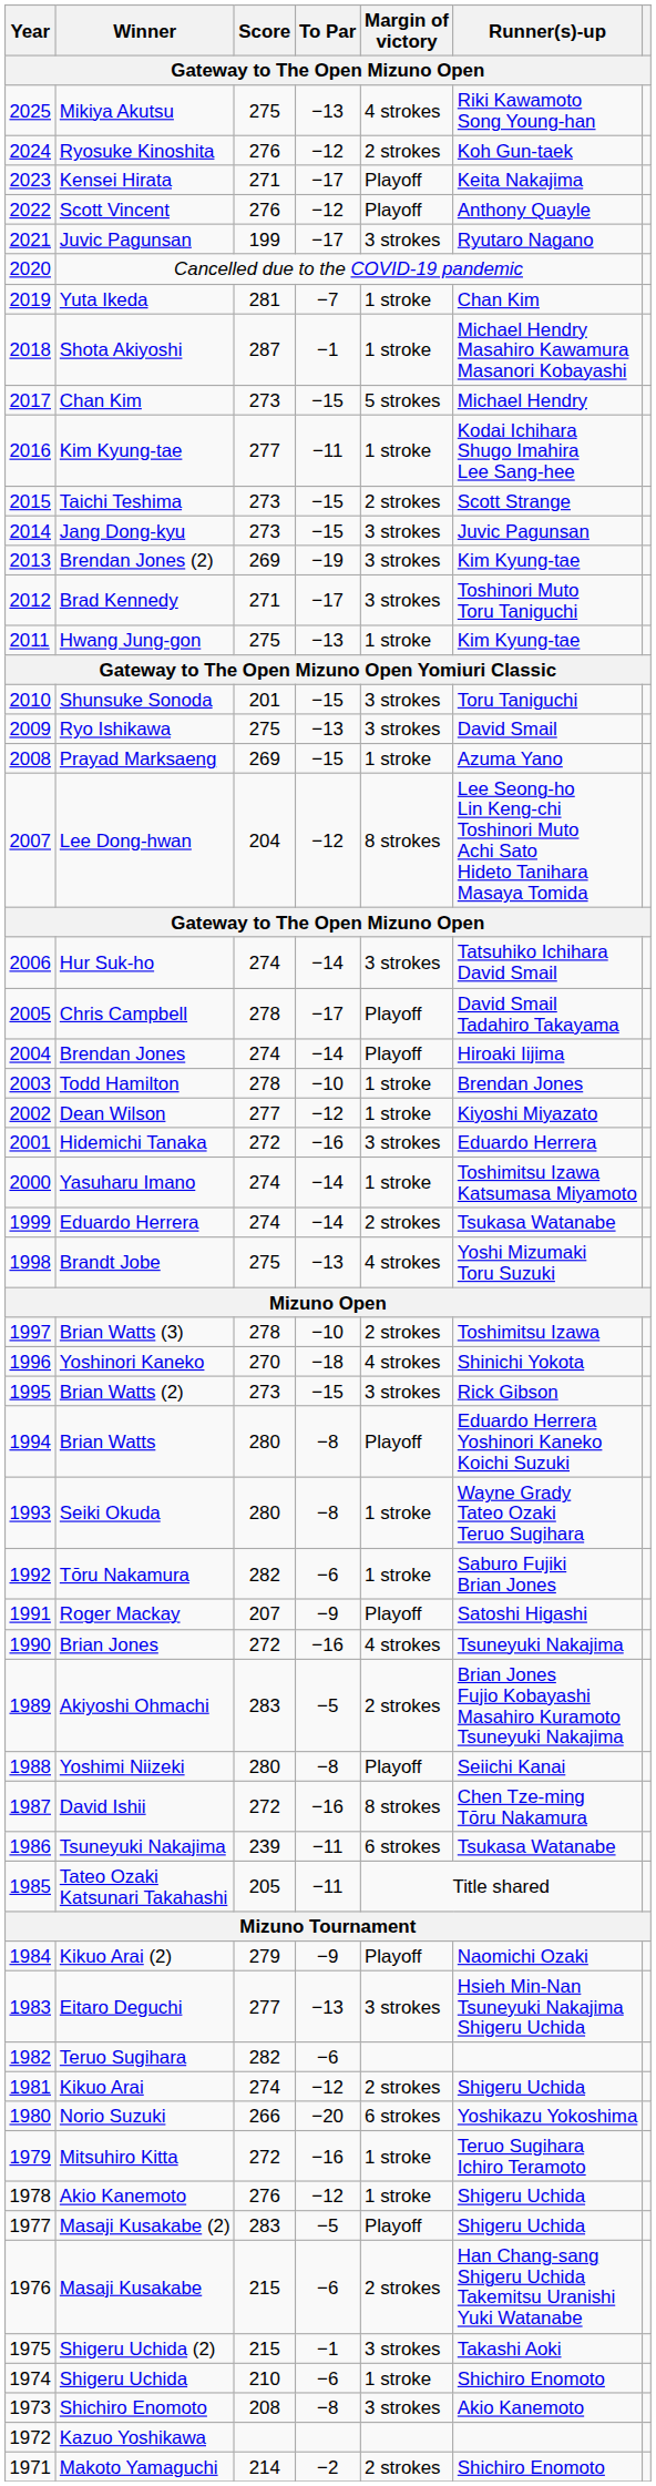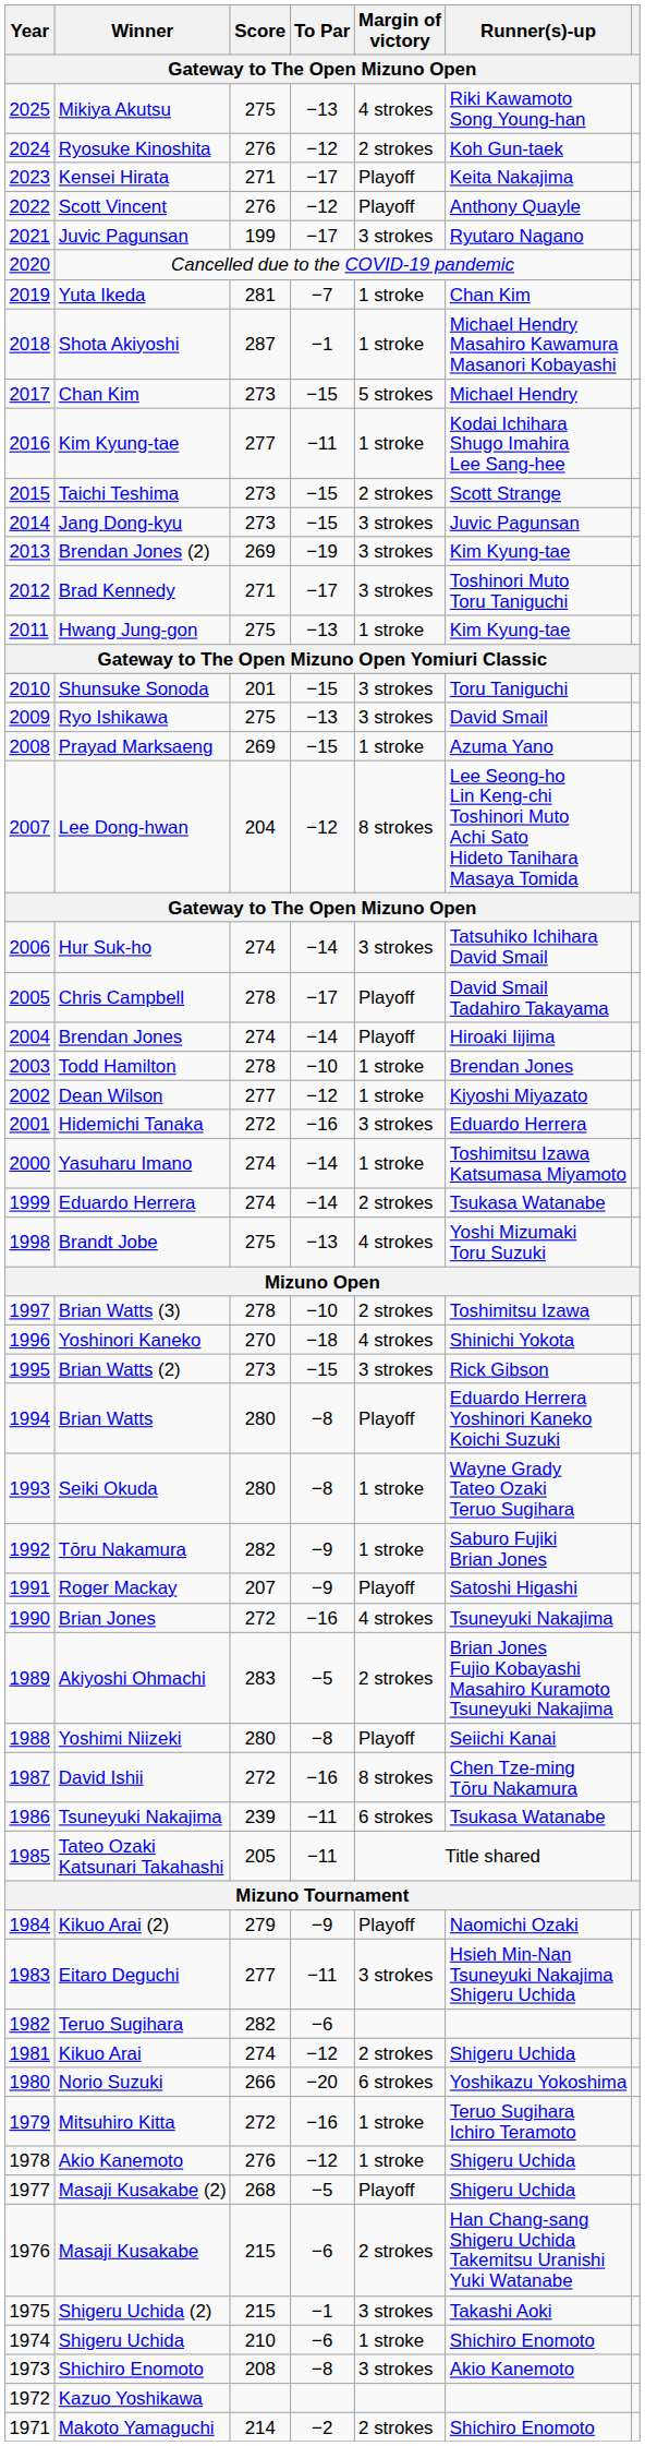Tōru Nakamura | To Par: −6 -> −9
Eitaro Deguchi | To Par: −13 -> −11
Masaji Kusakabe (2) | Score: 283 -> 268
